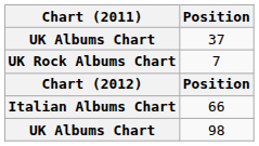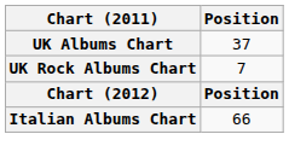- row: UK Albums Chart | 98
